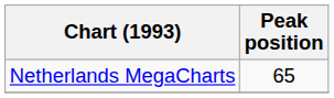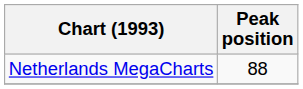Netherlands MegaCharts | Peak position: 65 -> 88
